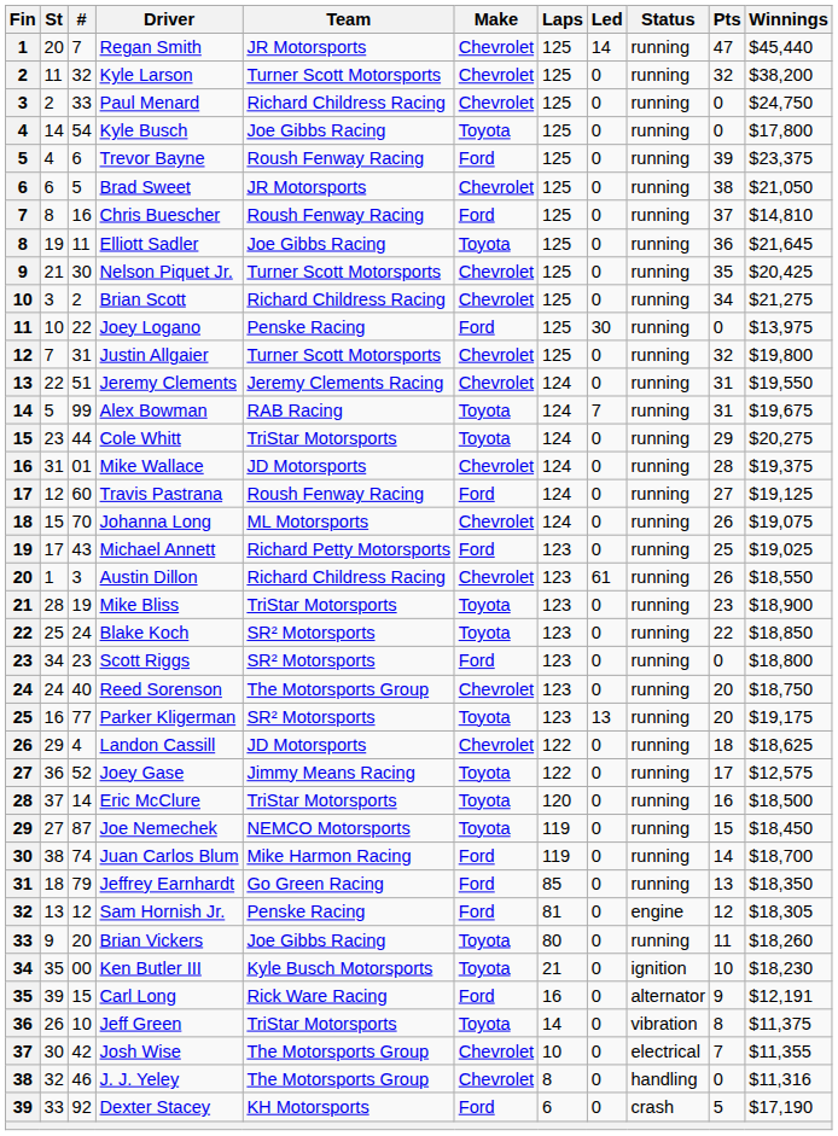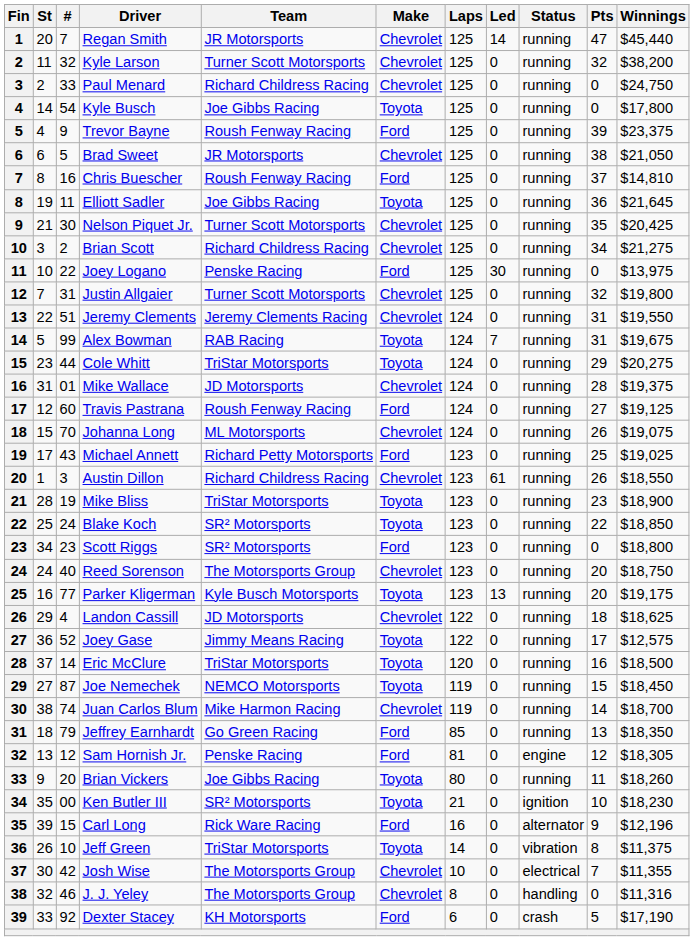Trevor Bayne | #: 6 -> 9
Parker Kligerman | Team: SR² Motorsports -> Kyle Busch Motorsports
Juan Carlos Blum | Make: Ford -> Chevrolet
Ken Butler III | Team: Kyle Busch Motorsports -> SR² Motorsports
Carl Long | Winnings: $12,191 -> $12,196
